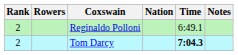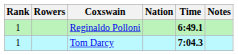Reginaldo Polloni | Rank: 2 -> 1
Reginaldo Polloni | Time: normal -> bold
Tom Darcy | Rank: 2 -> 1
